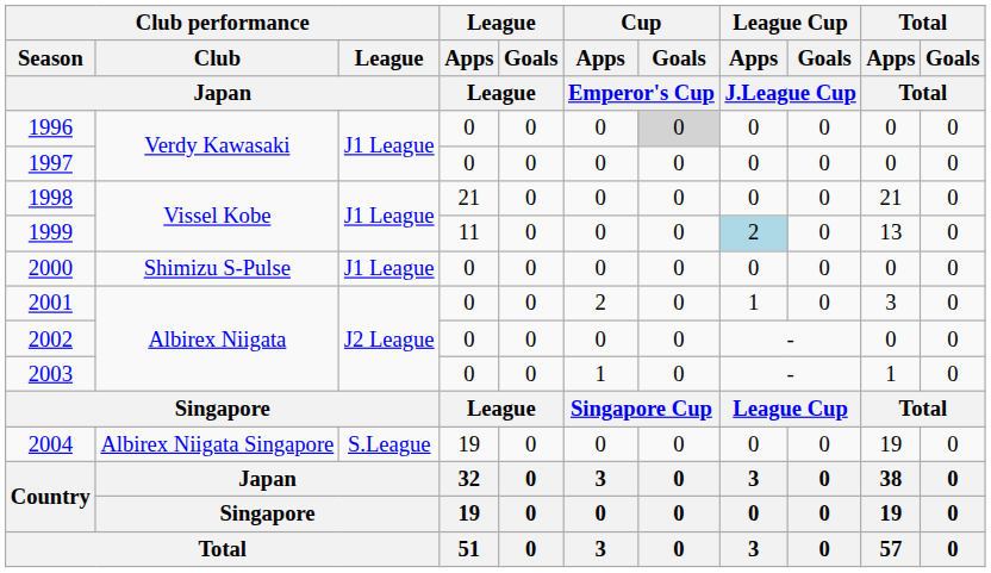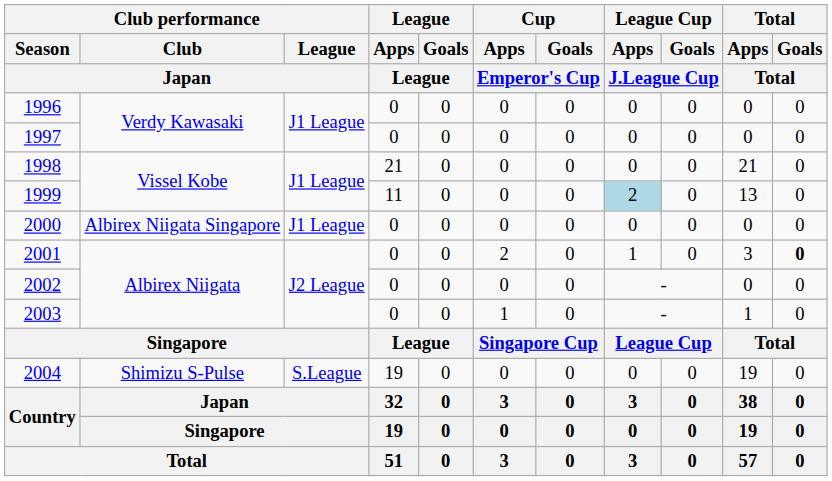1996 | Cup / Goals / Emperor's Cup: lightgrey background -> no background
2000 | Club performance / Club / Japan: Shimizu S-Pulse -> Albirex Niigata Singapore
2001 | Total / Goals / Total: normal -> bold
2004 | Club performance / Club / Japan: Albirex Niigata Singapore -> Shimizu S-Pulse
